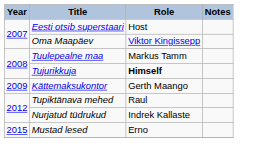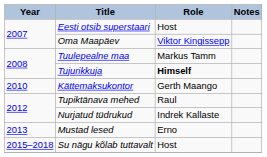Kättemaksukontor | Year: 2009 -> 2010
Mustad lesed | Year: 2015 -> 2013
+ row: 2015–2018 | Su nägu kõlab tuttavalt | Host
